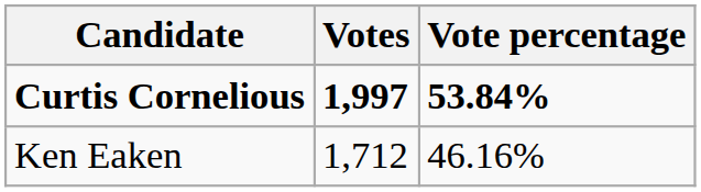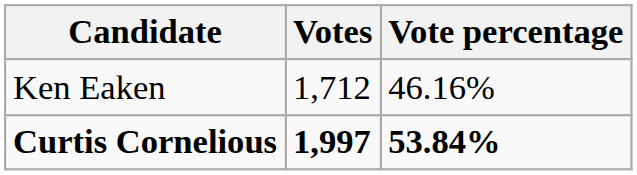rows swapped: Curtis Cornelious <-> Ken Eaken
